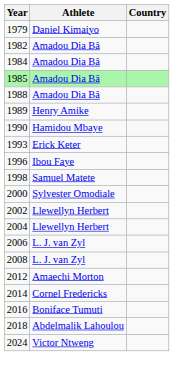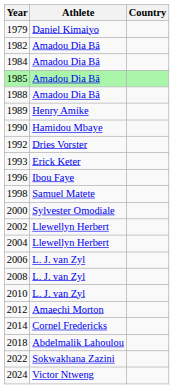+ row: 1992 | Dries Vorster
+ row: 2010 | L. J. van Zyl
- row: 2016 | Boniface Tumuti
+ row: 2022 | Sokwakhana Zazini
